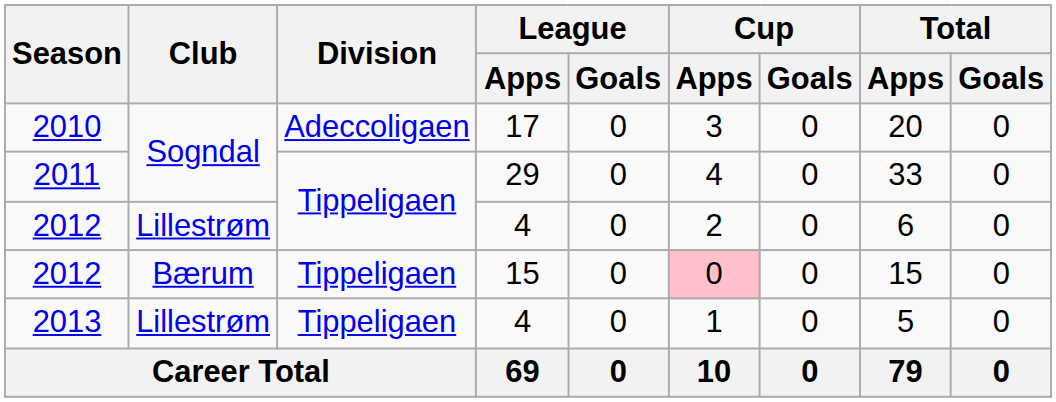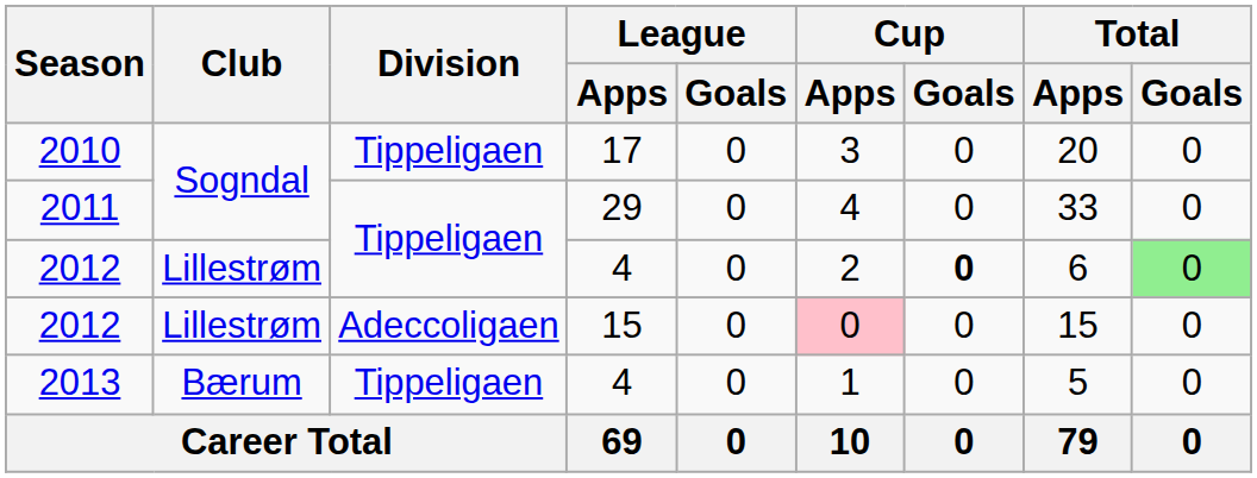2010 | Division: Adeccoligaen -> Tippeligaen
2012 / 4 | Cup / Goals: normal -> bold
2012 / 4 | Total / Goals: no background -> lightgreen background
2012 / 15 | Club: Bærum -> Lillestrøm
2012 / 15 | Division: Tippeligaen -> Adeccoligaen
2013 | Club: Lillestrøm -> Bærum
